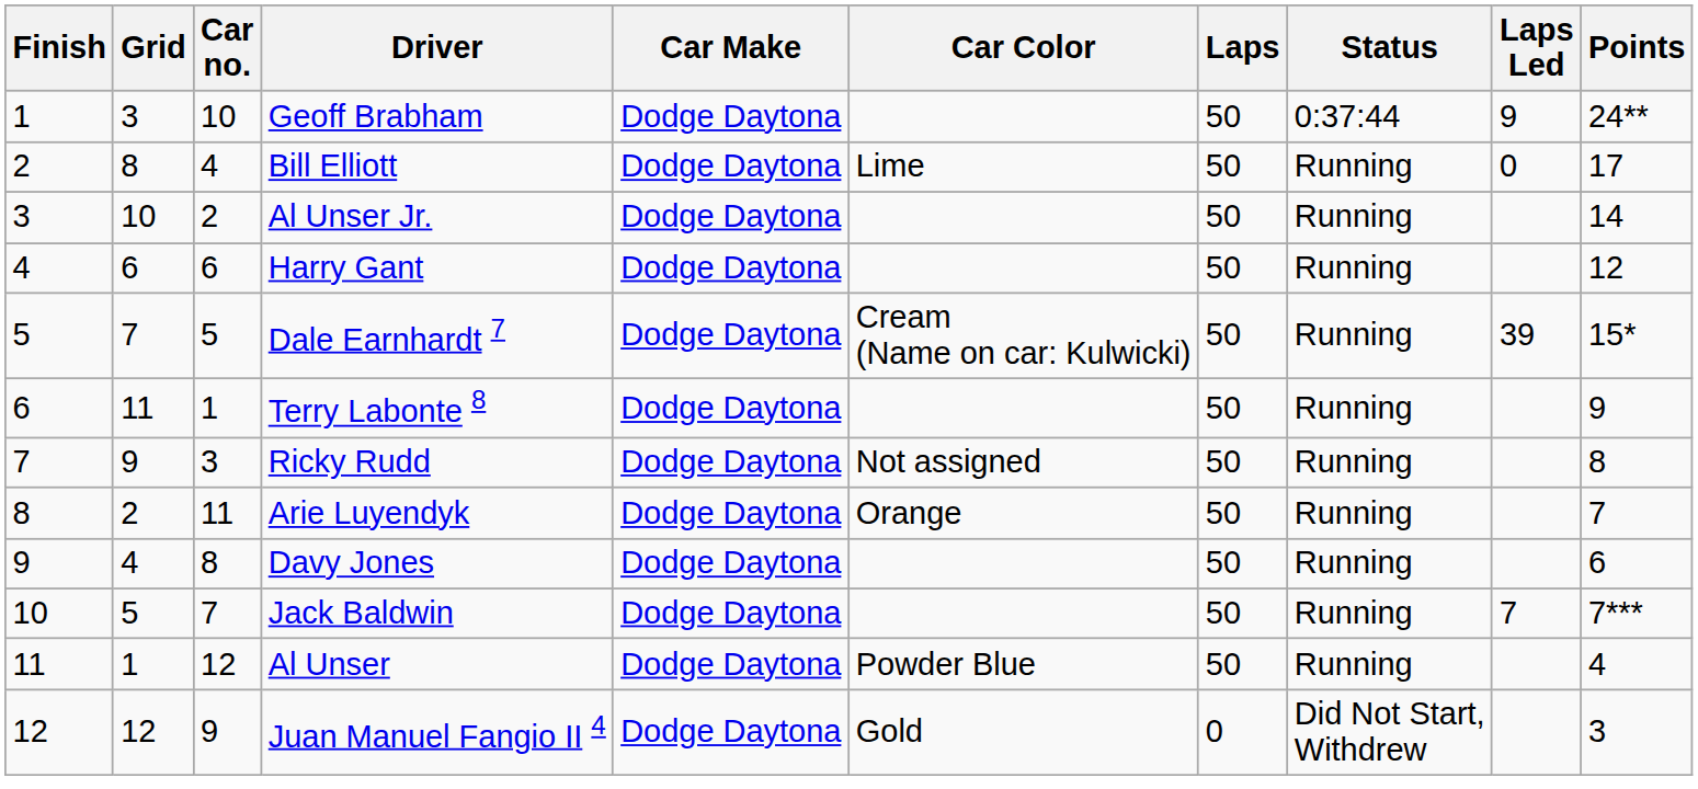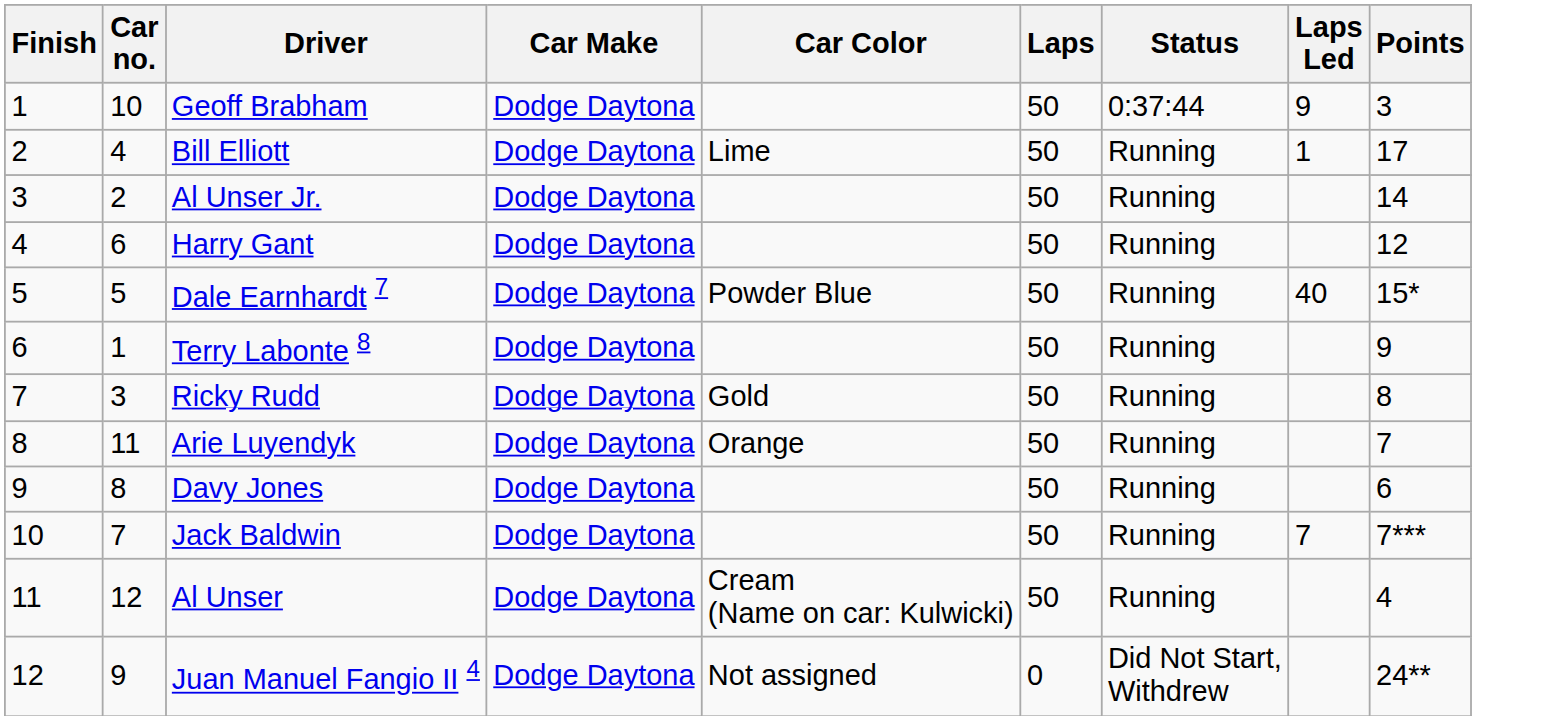- column: Grid | 3 | 8 | 10 | 6 | 7 | 11 | 9 | 2 | 4 | 5 | 1 | 12
Geoff Brabham | Points: 24** -> 3
Bill Elliott | Laps Led: 0 -> 1
Dale Earnhardt 7 | Car Color: Cream (Name on car: Kulwicki) -> Powder Blue
Dale Earnhardt 7 | Laps Led: 39 -> 40
Ricky Rudd | Car Color: Not assigned -> Gold
Al Unser | Car Color: Powder Blue -> Cream (Name on car: Kulwicki)
Juan Manuel Fangio II 4 | Car Color: Gold -> Not assigned
Juan Manuel Fangio II 4 | Points: 3 -> 24**
